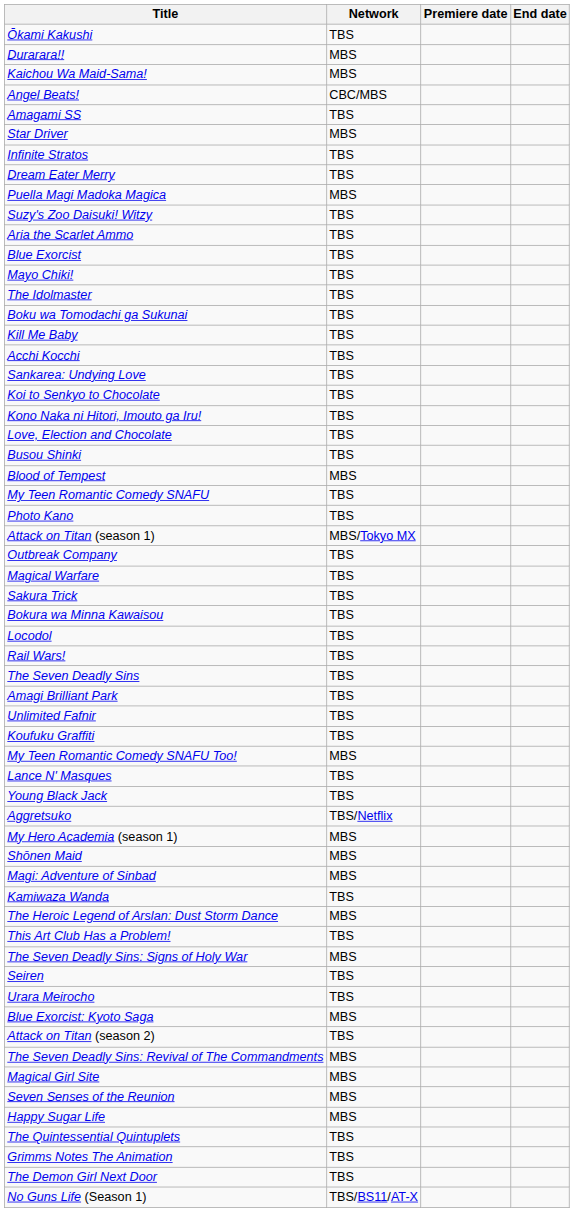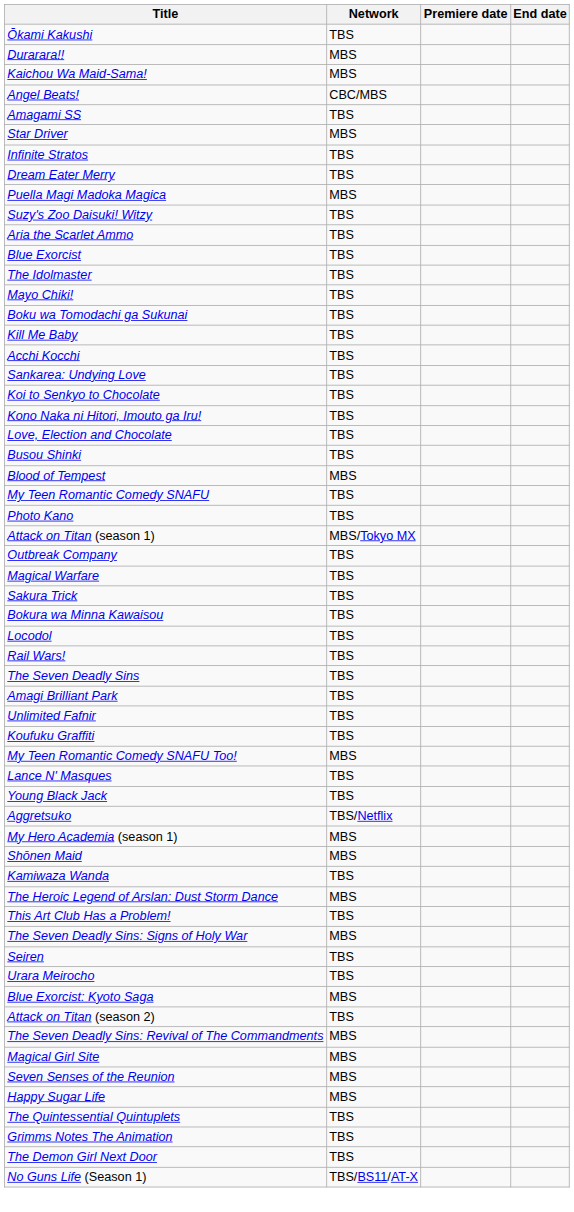rows swapped: Mayo Chiki! <-> The Idolmaster
- row: Magi: Adventure of Sinbad | MBS
